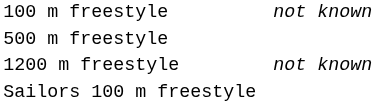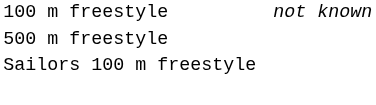- row: 1200 m freestyle | not known
